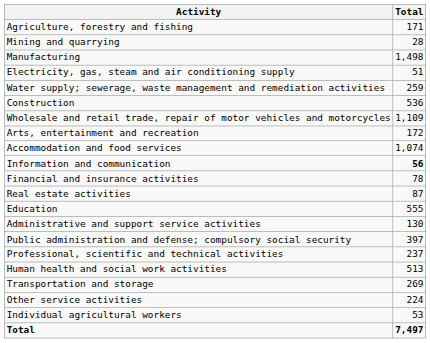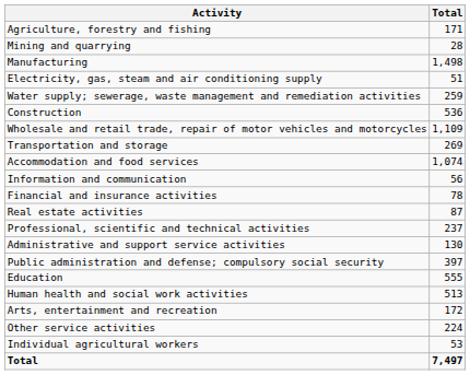rows swapped: Transportation and storage <-> Arts, entertainment and recreation
Information and communication | Total: bold -> normal
rows swapped: Professional, scientific and technical activities <-> Education
